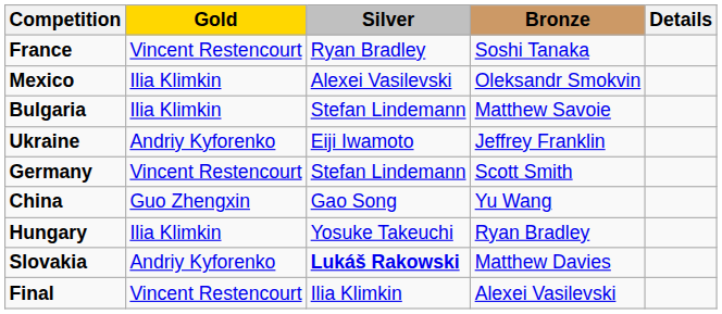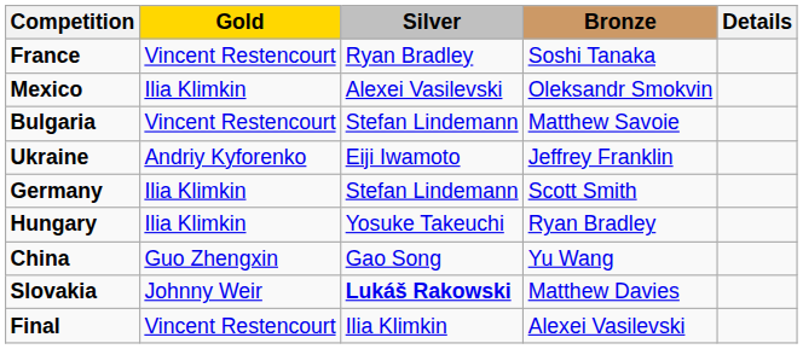Bulgaria | Gold: Ilia Klimkin -> Vincent Restencourt
Germany | Gold: Vincent Restencourt -> Ilia Klimkin
rows swapped: Hungary <-> China
Slovakia | Gold: Andriy Kyforenko -> Johnny Weir
